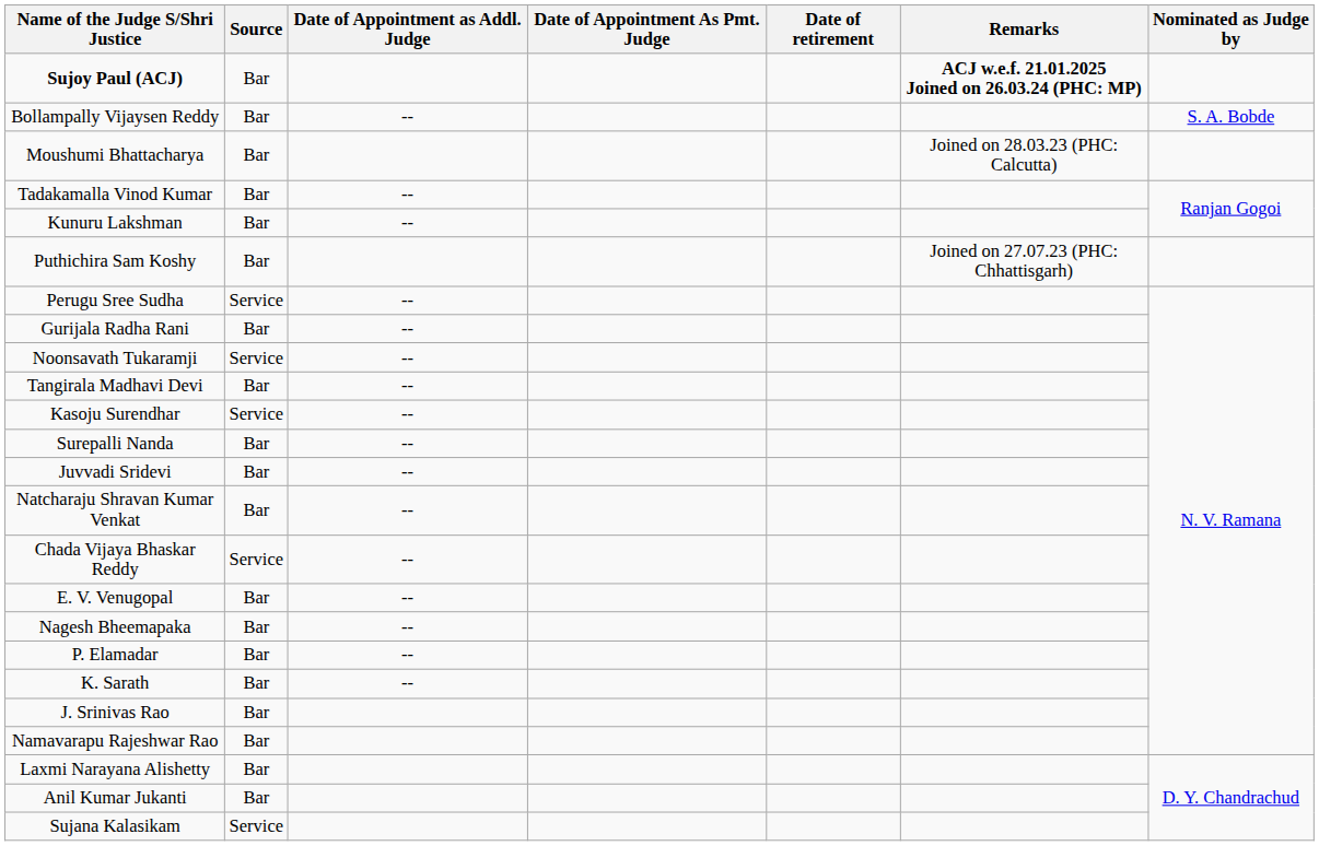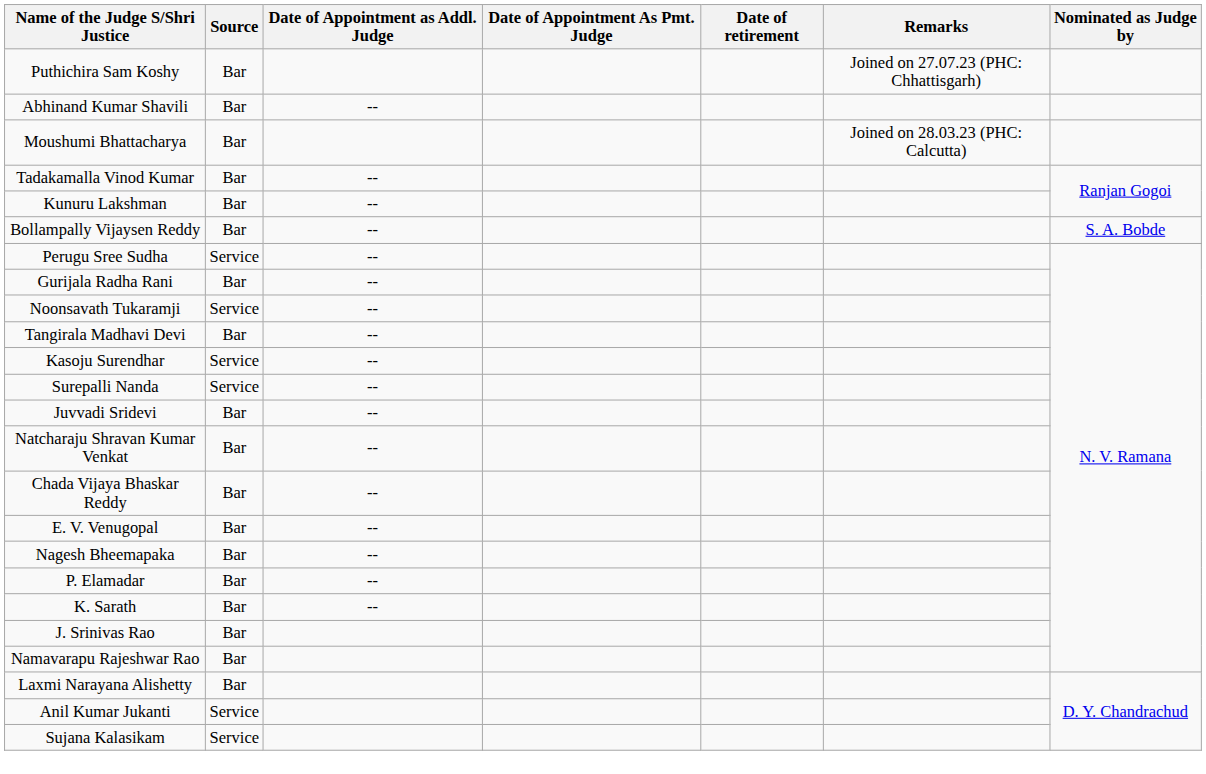- row: Sujoy Paul (ACJ) | Bar | ACJ w.e.f. 21.01.2025 Joined on 26.03.24 (PHC: MP)
rows swapped: Puthichira Sam Koshy <-> Bollampally Vijaysen Reddy
+ row: Abhinand Kumar Shavili | Bar | --
Surepalli Nanda | Source: Bar -> Service
Chada Vijaya Bhaskar Reddy | Source: Service -> Bar
Anil Kumar Jukanti | Source: Bar -> Service
